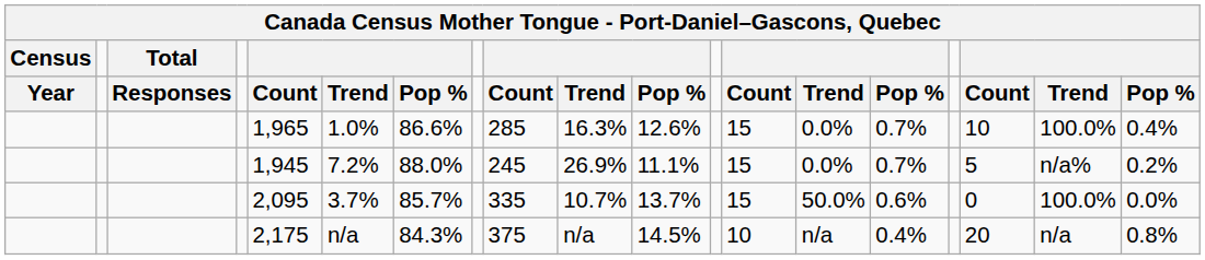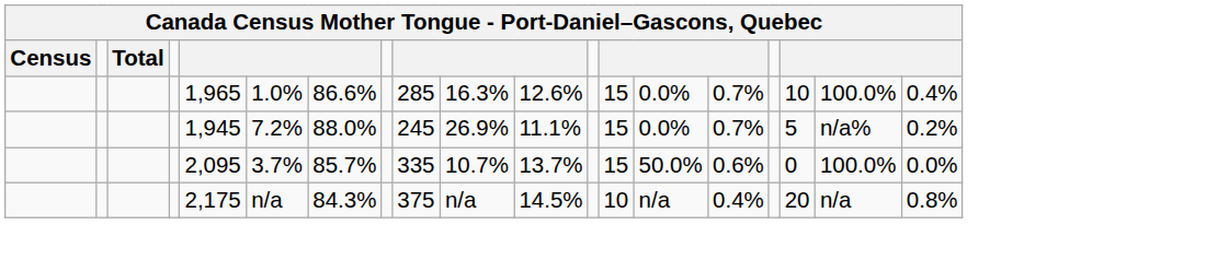- row: Year | Responses | Count | Trend | Pop % | Count | Trend | Pop % | Count | Trend | Pop % | Count | Trend | Pop %
